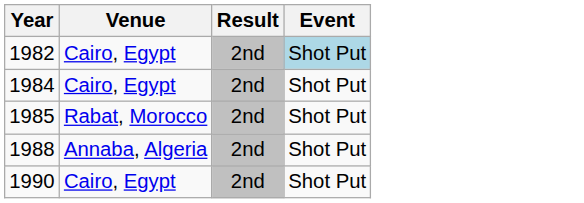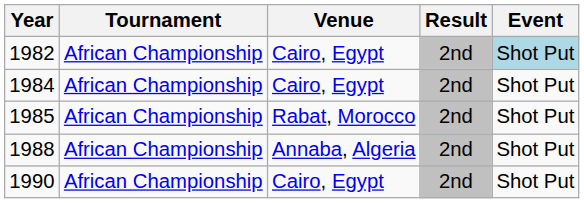+ column: Tournament | African Championship | African Championship | African Championship | African Championship | African Championship
